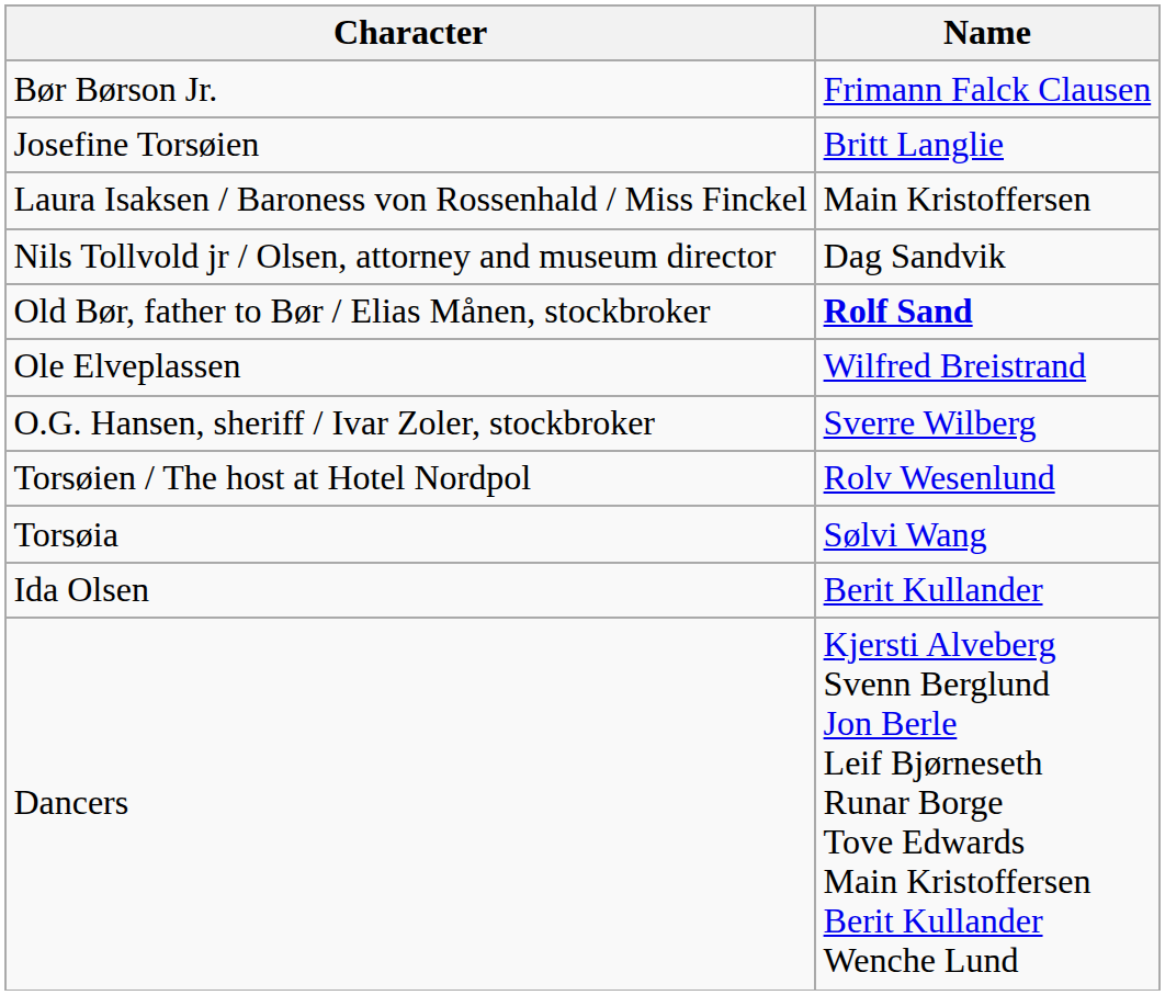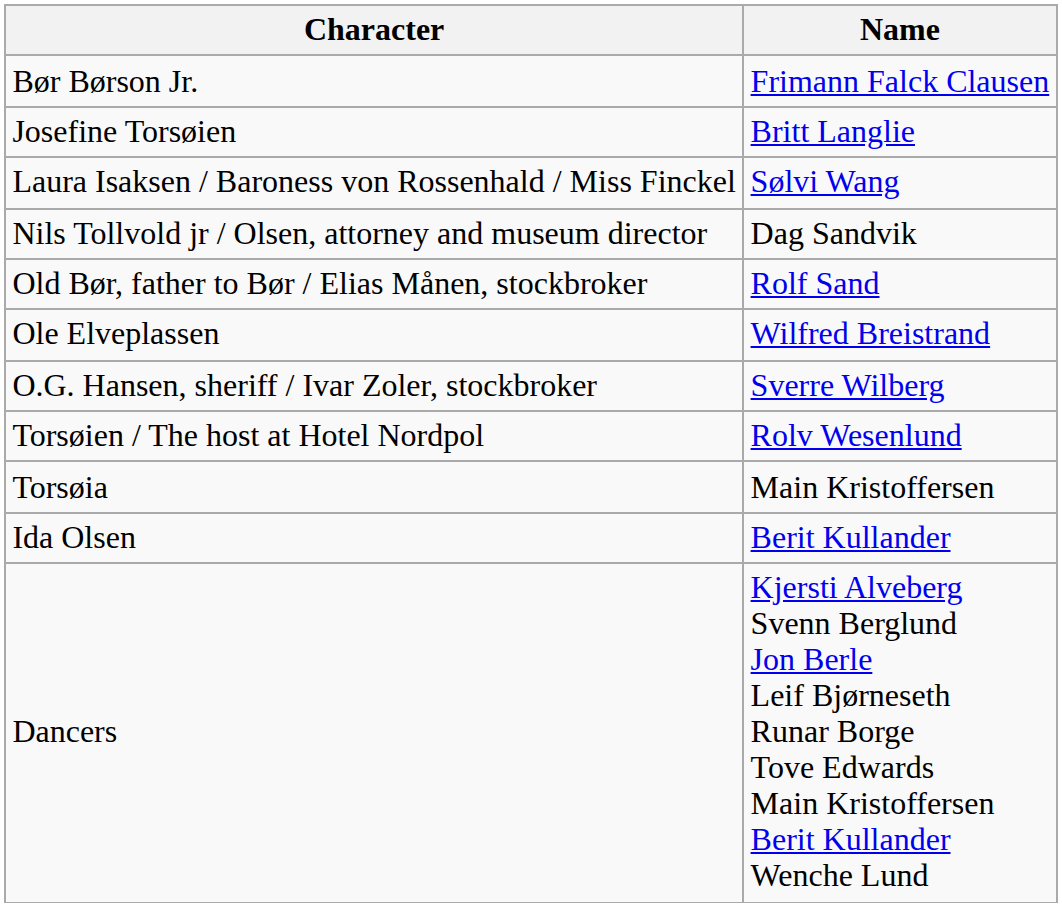Laura Isaksen / Baroness von Rossenhald / Miss Finckel | Name: Main Kristoffersen -> Sølvi Wang
Old Bør, father to Bør / Elias Månen, stockbroker | Name: bold -> normal
Torsøia | Name: Sølvi Wang -> Main Kristoffersen
